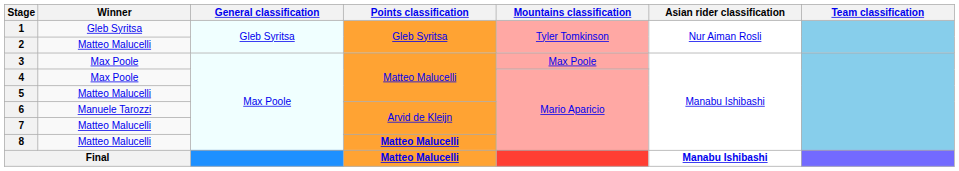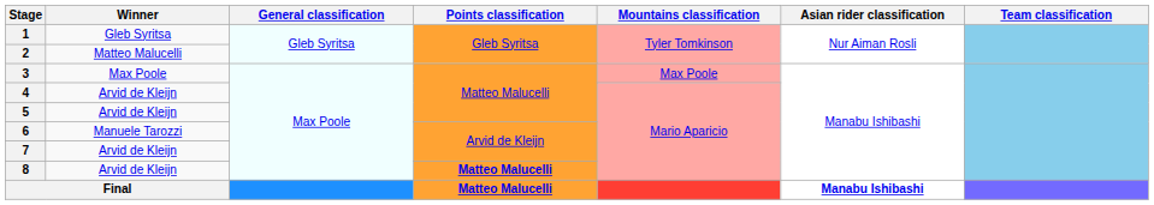4 | Winner: Max Poole -> Arvid de Kleijn
5 | Winner: Matteo Malucelli -> Arvid de Kleijn
7 | Winner: Matteo Malucelli -> Arvid de Kleijn
8 | Winner: Matteo Malucelli -> Arvid de Kleijn
